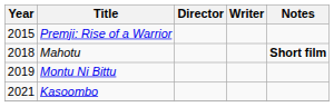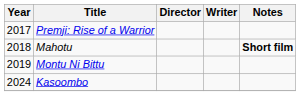Premji: Rise of a Warrior | Year: 2015 -> 2017
Kasoombo | Year: 2021 -> 2024
